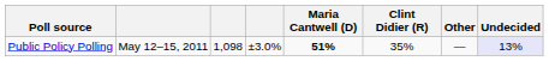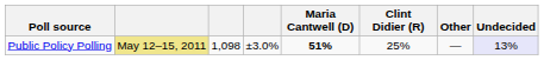Public Policy Polling | column 2: no background -> khaki background
Public Policy Polling | Clint Didier (R): 35% -> 25%
